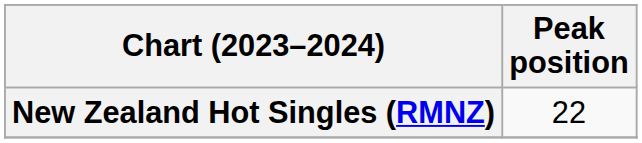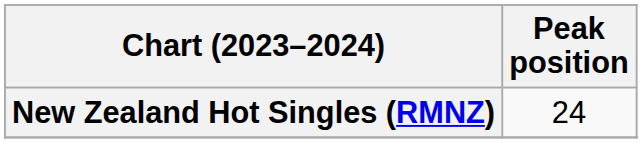New Zealand Hot Singles (RMNZ) | Peak position: 22 -> 24
